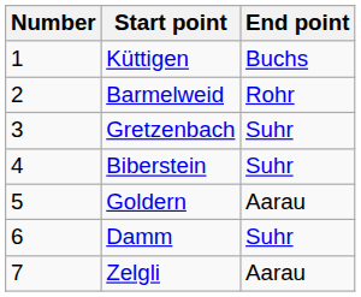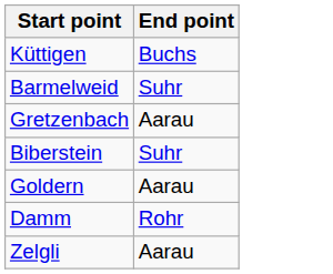- column: Number | 1 | 2 | 3 | 4 | 5 | 6 | 7
Barmelweid | End point: Rohr -> Suhr
Gretzenbach | End point: Suhr -> Aarau
Damm | End point: Suhr -> Rohr
